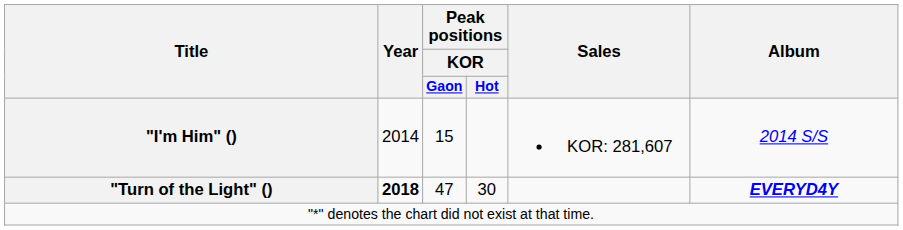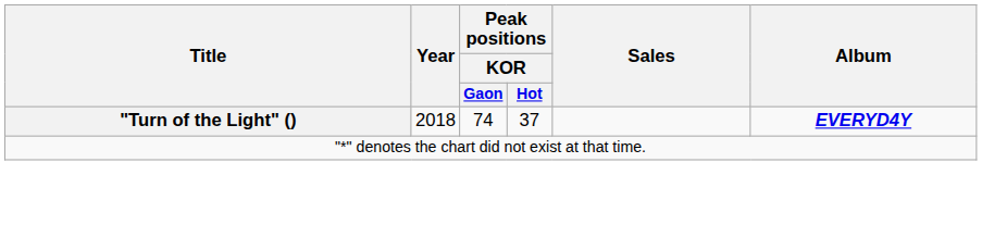- row: "I'm Him" () | 2014 | 15 | KOR: 281,607 | 2014 S/S
"Turn of the Light" () | Year: bold -> normal
"Turn of the Light" () | Peak positions / KOR / Gaon: 47 -> 74
"Turn of the Light" () | Peak positions / KOR / Hot: 30 -> 37
